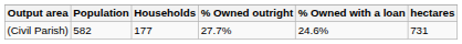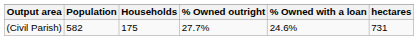(Civil Parish) | Households: 177 -> 175
